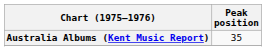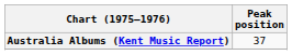Australia Albums (Kent Music Report) | Peak position: 35 -> 37
